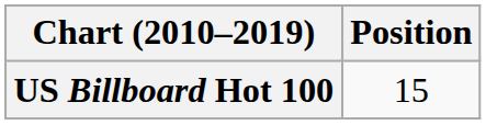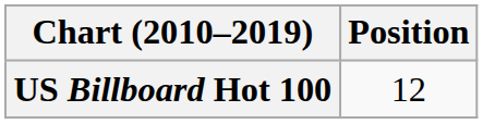US Billboard Hot 100 | Position: 15 -> 12
